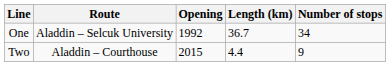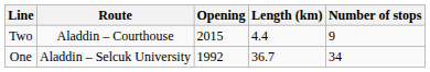rows swapped: One <-> Two
